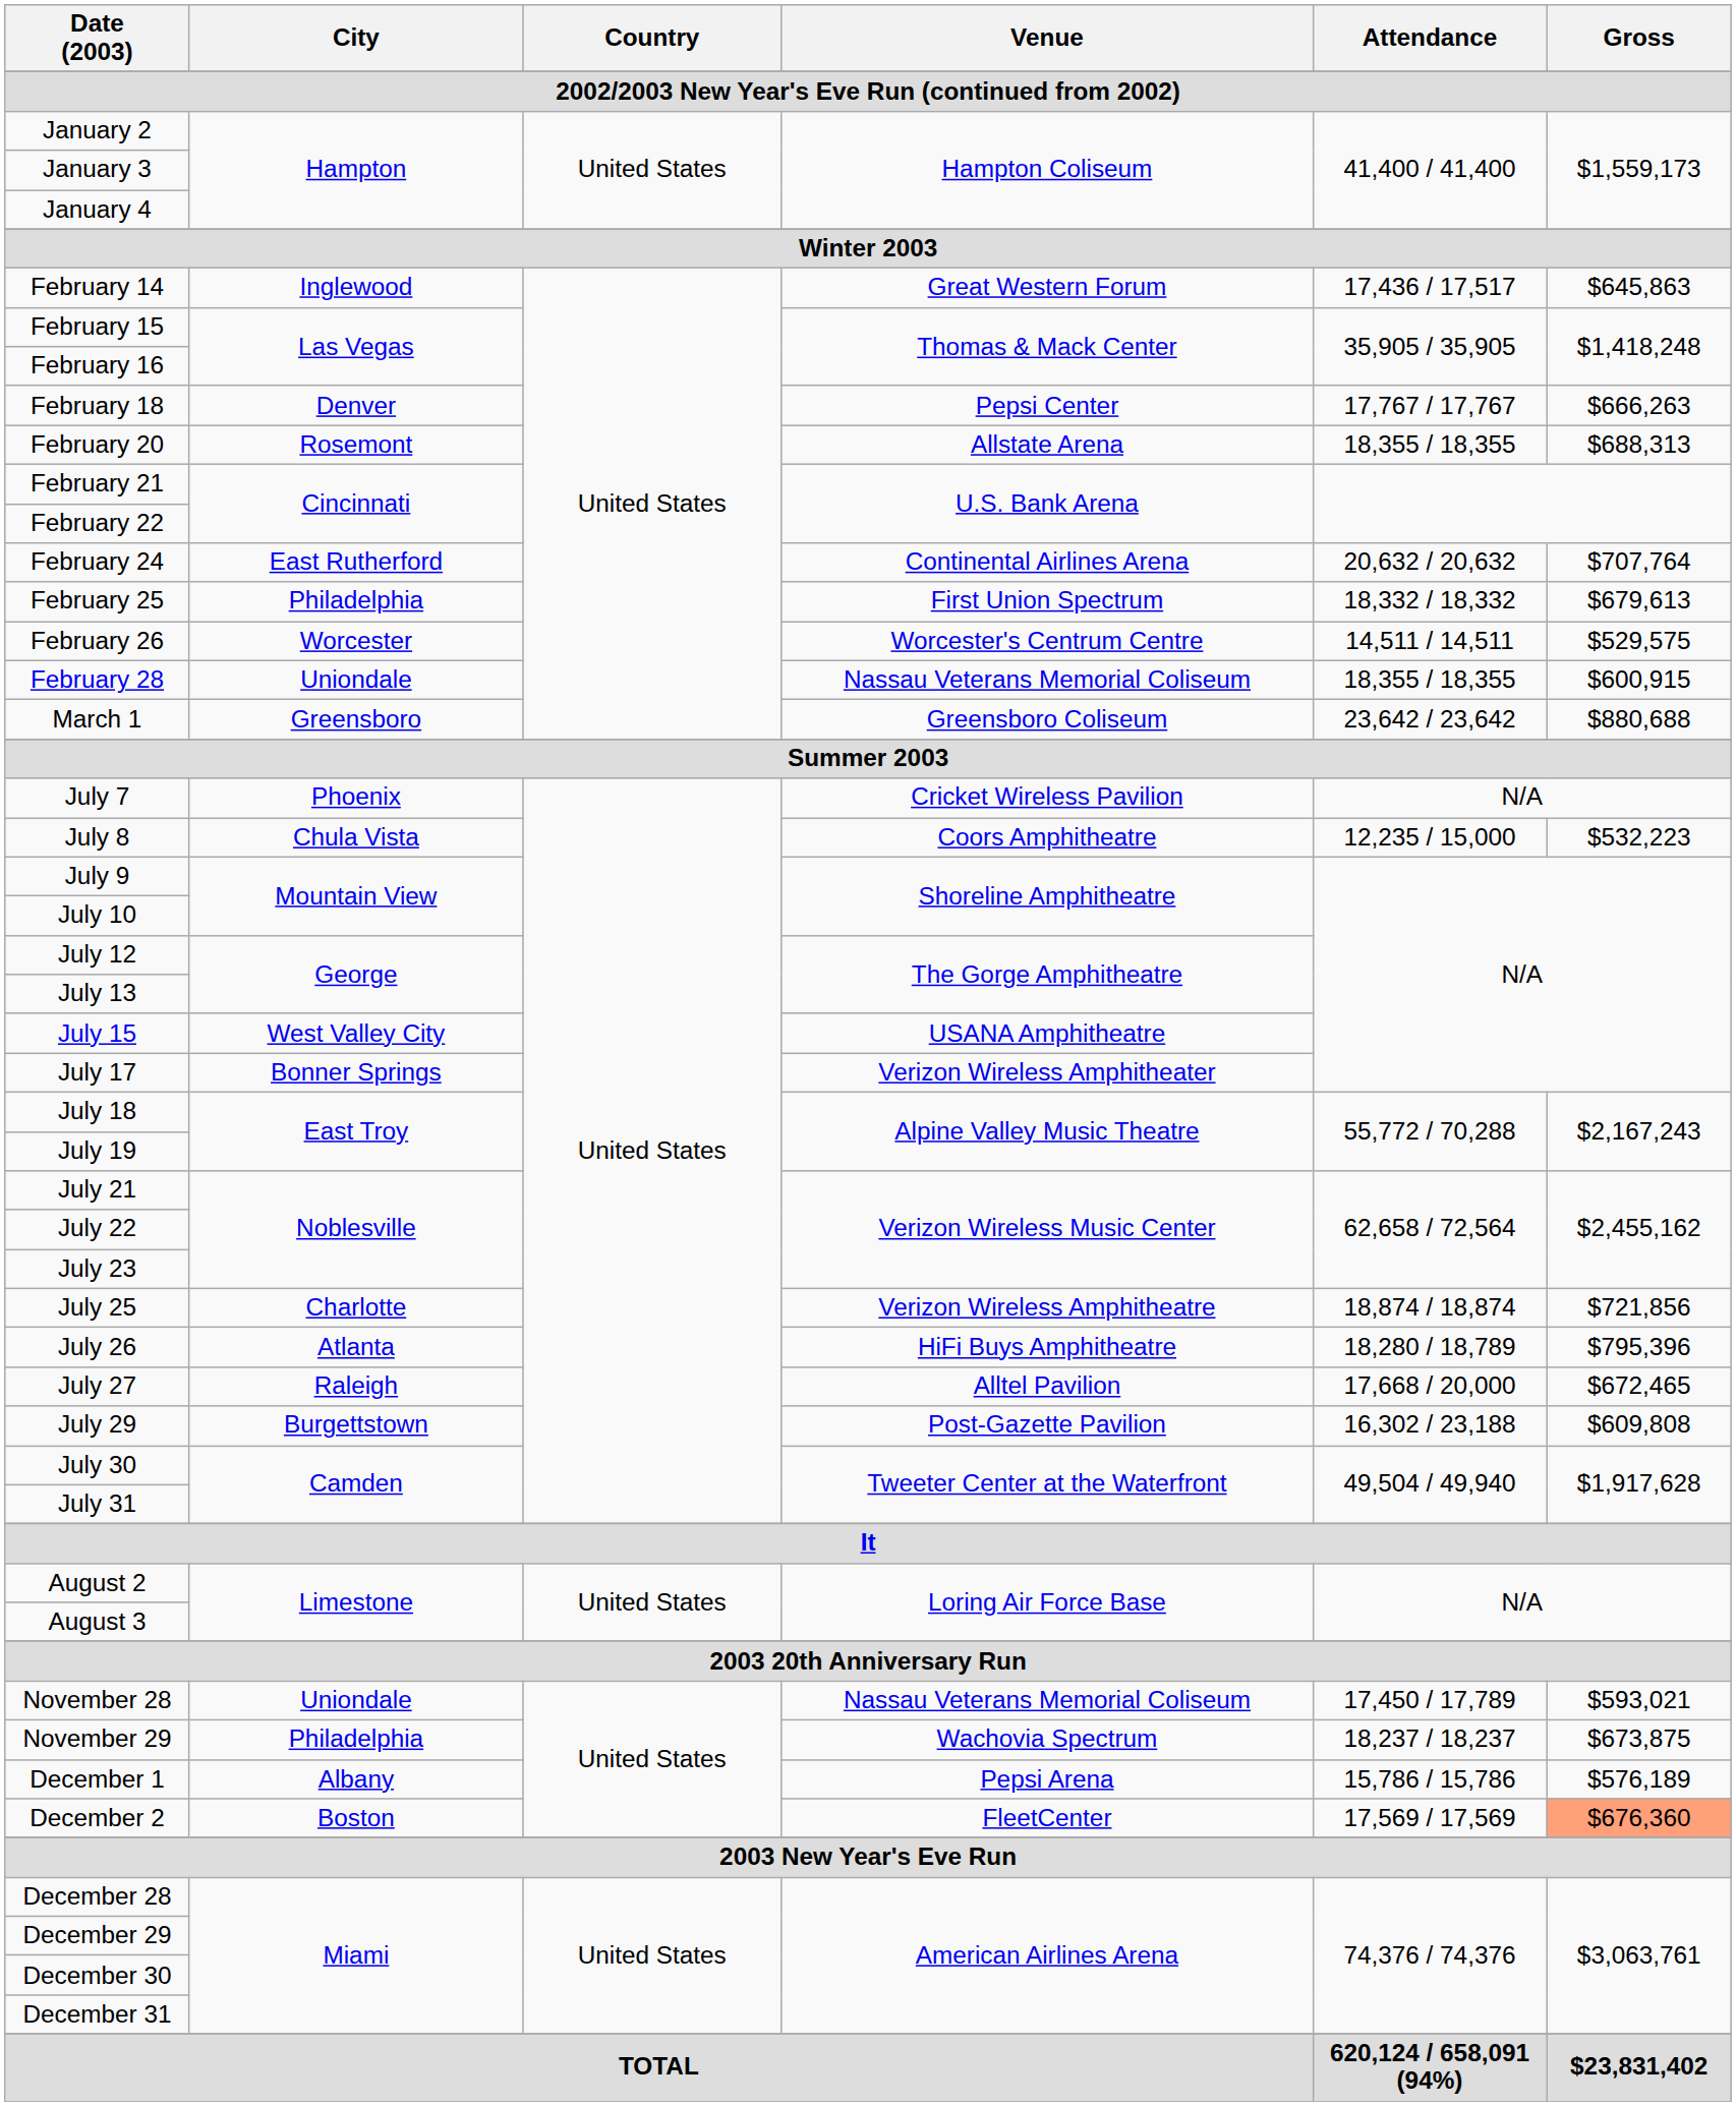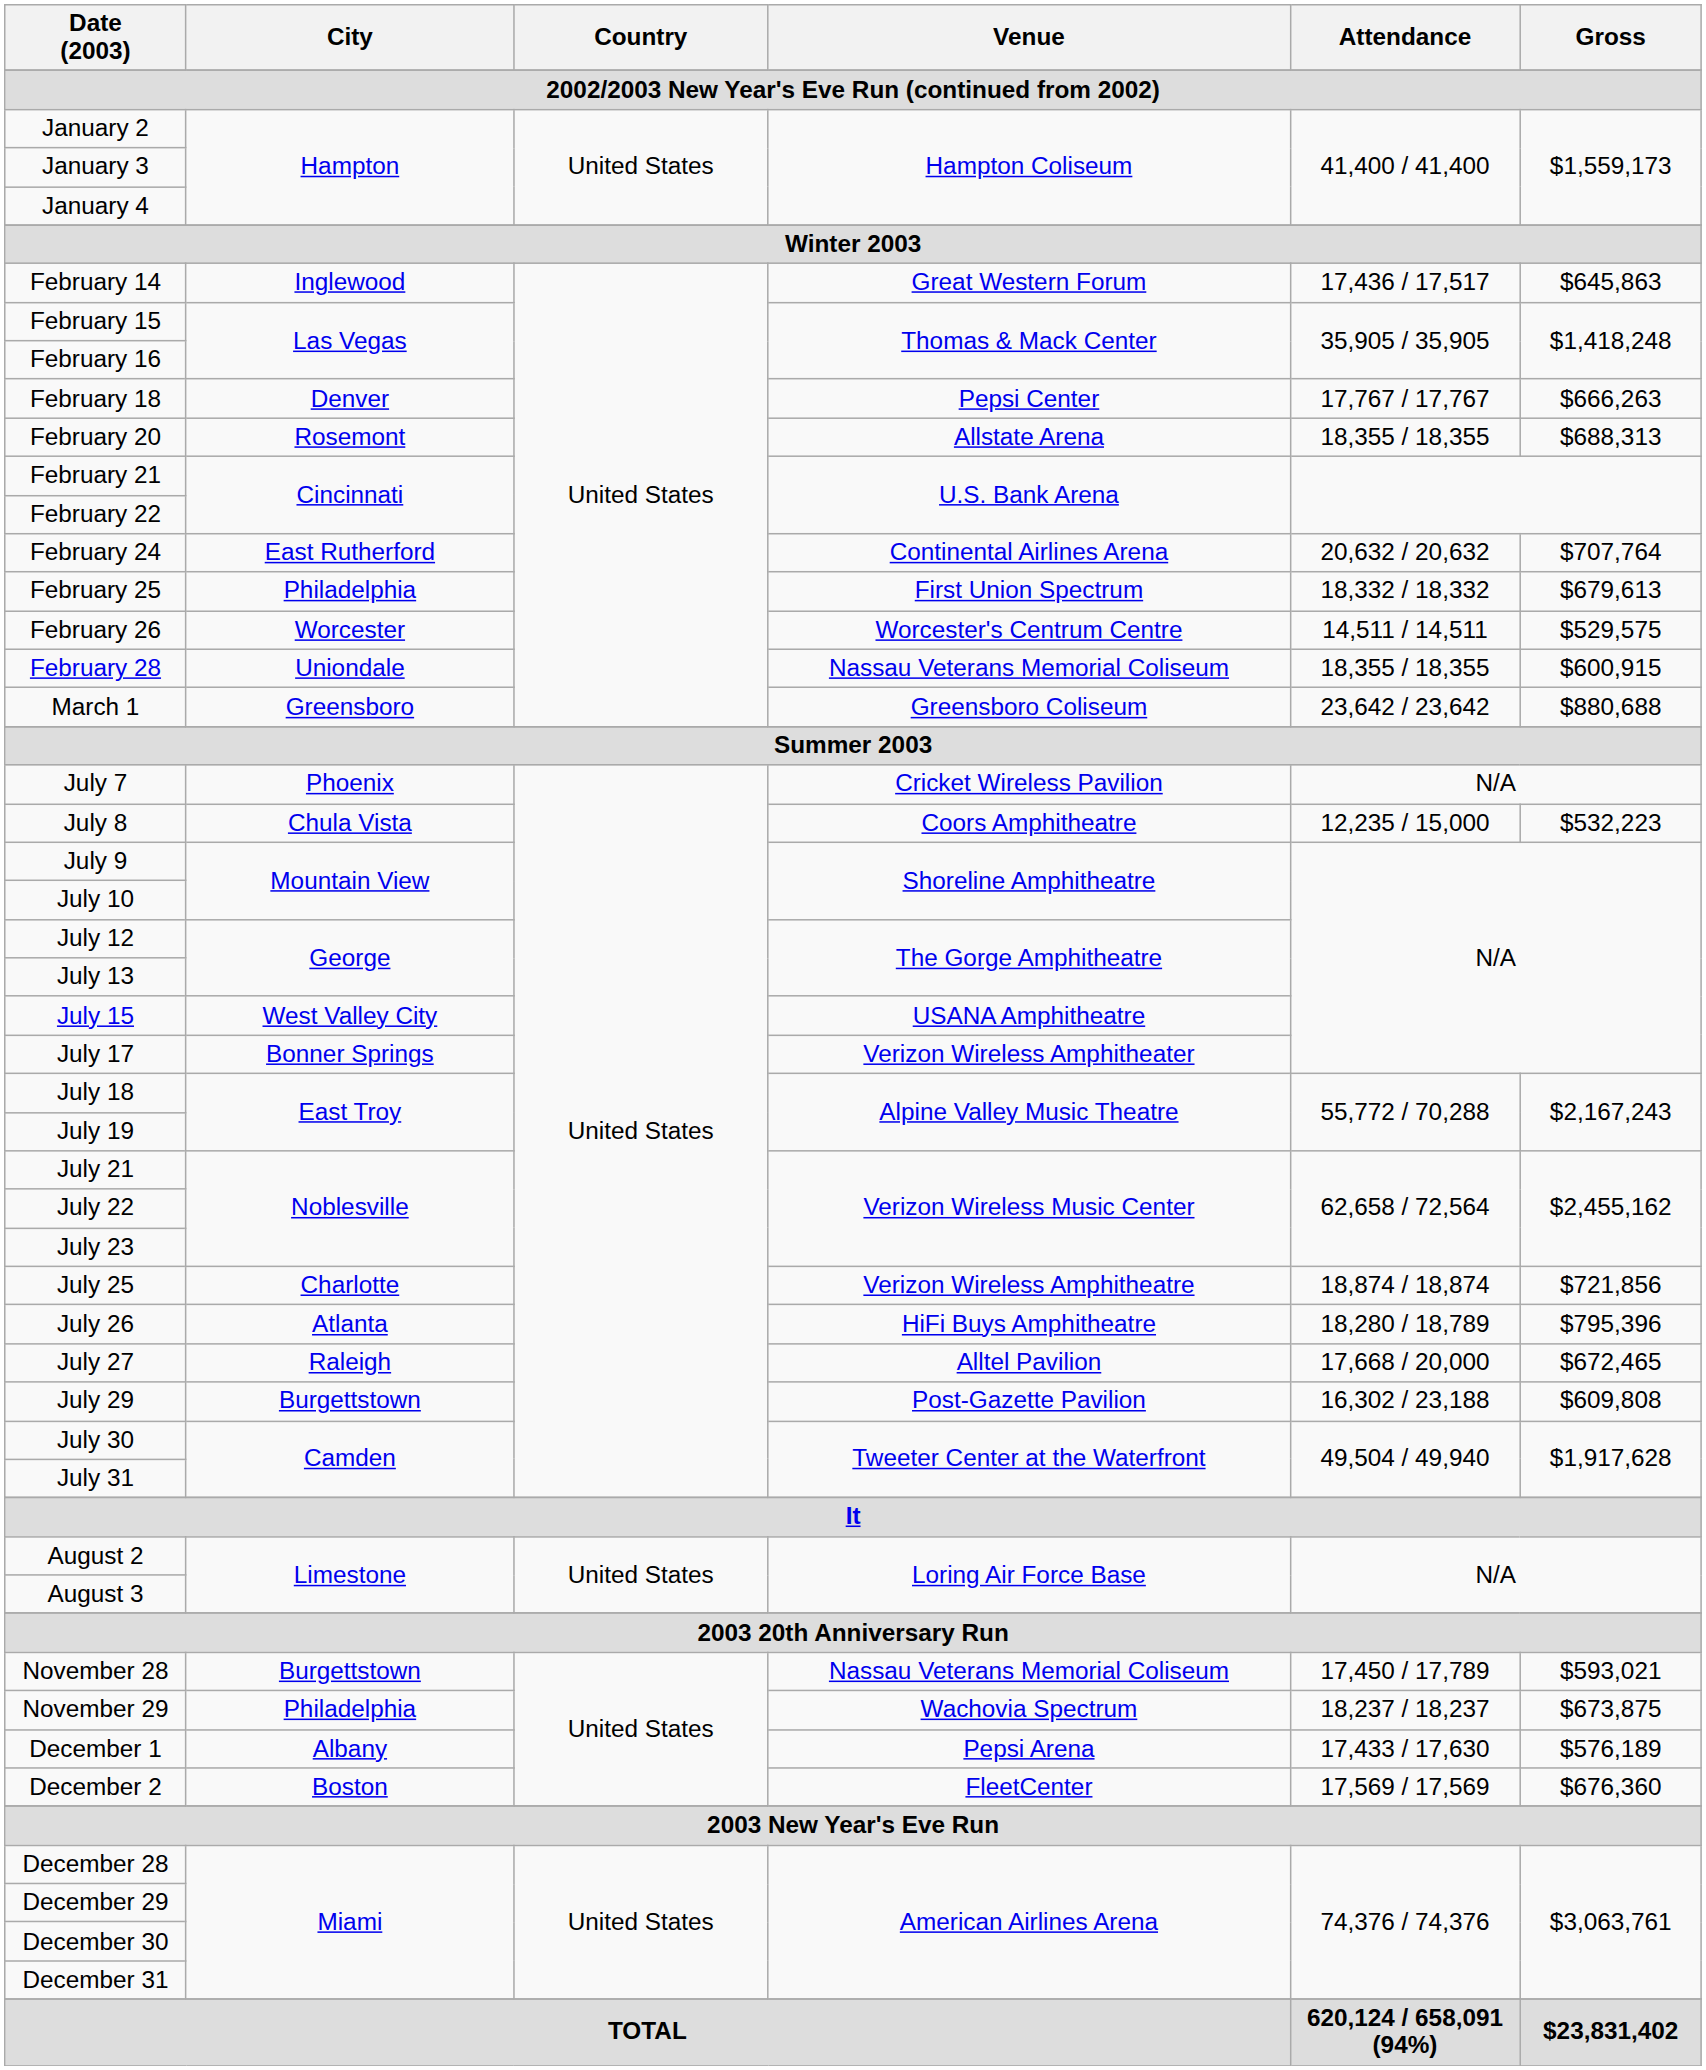November 28 | City: Uniondale -> Burgettstown
December 1 | Attendance: 15,786 / 15,786 -> 17,433 / 17,630
December 2 | Gross: lightsalmon background -> no background
